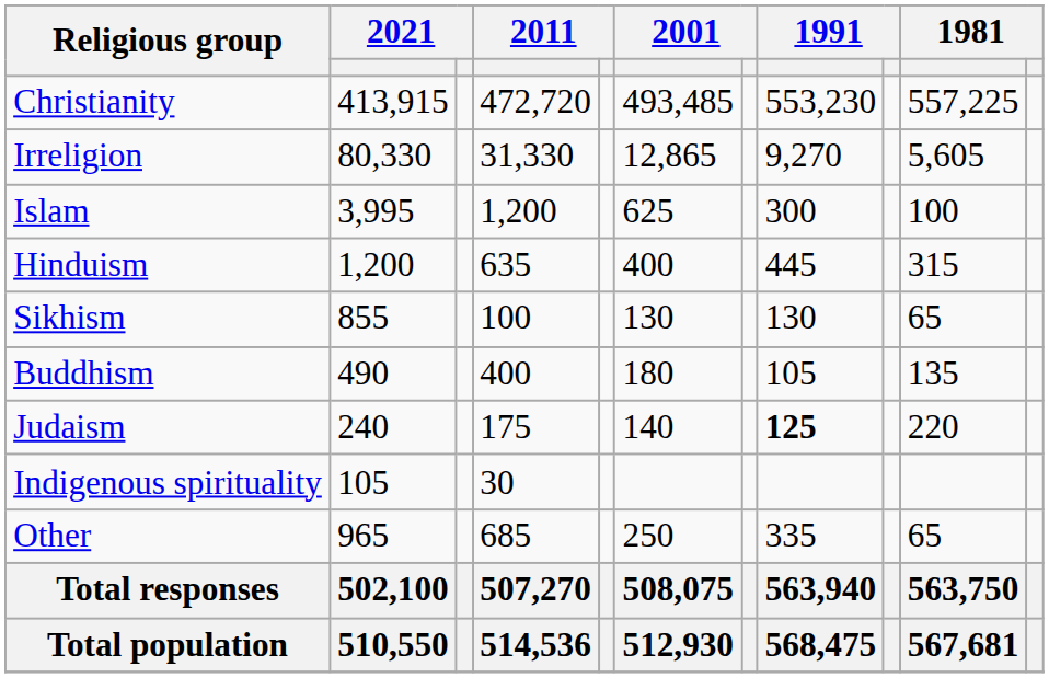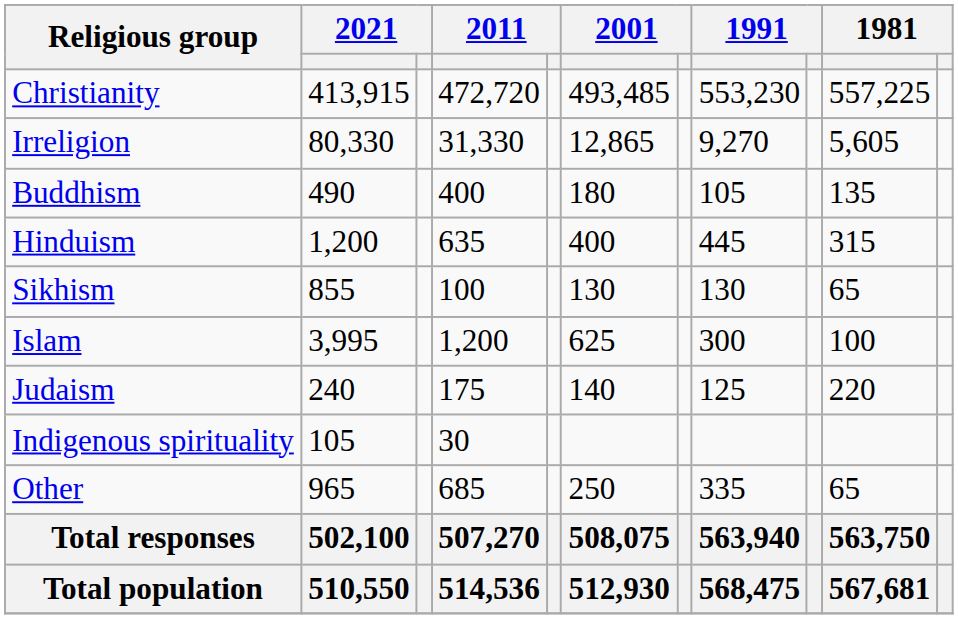rows swapped: Islam <-> Buddhism
Judaism | column 8: bold -> normal
